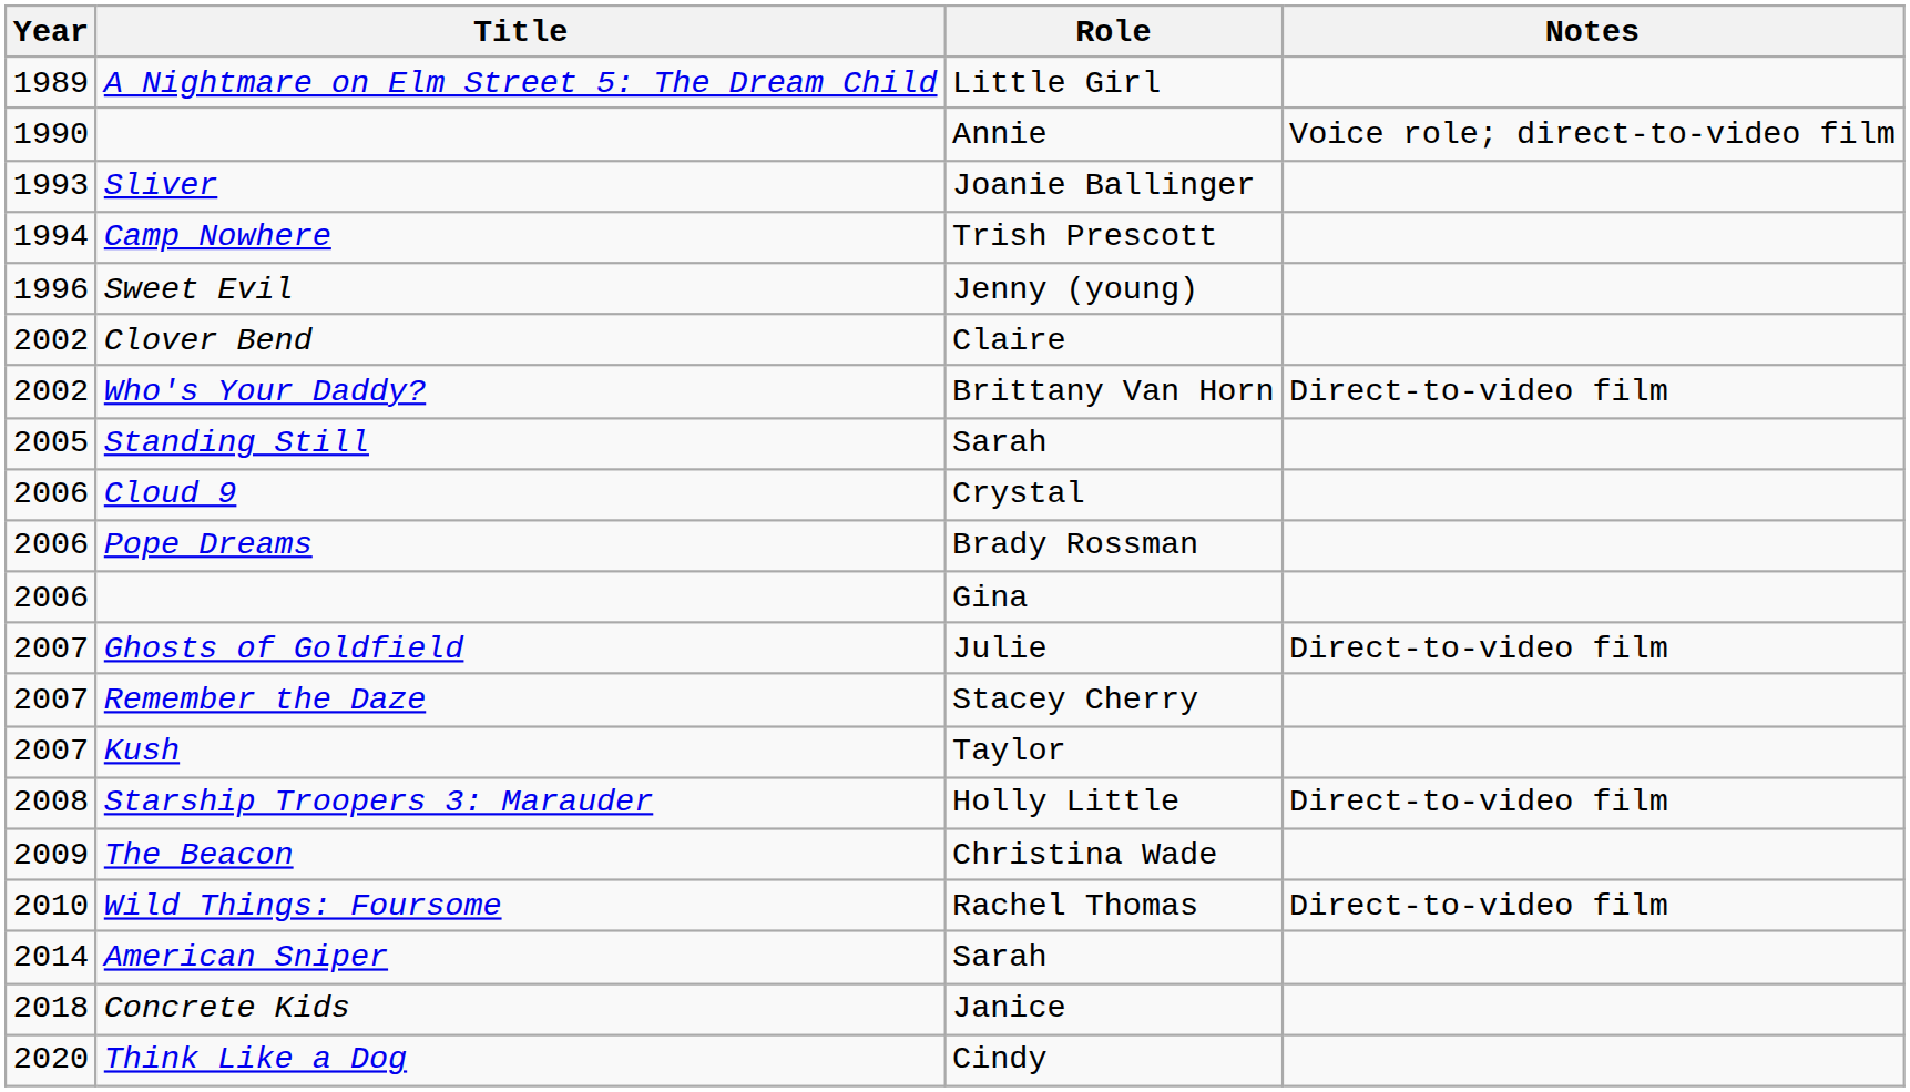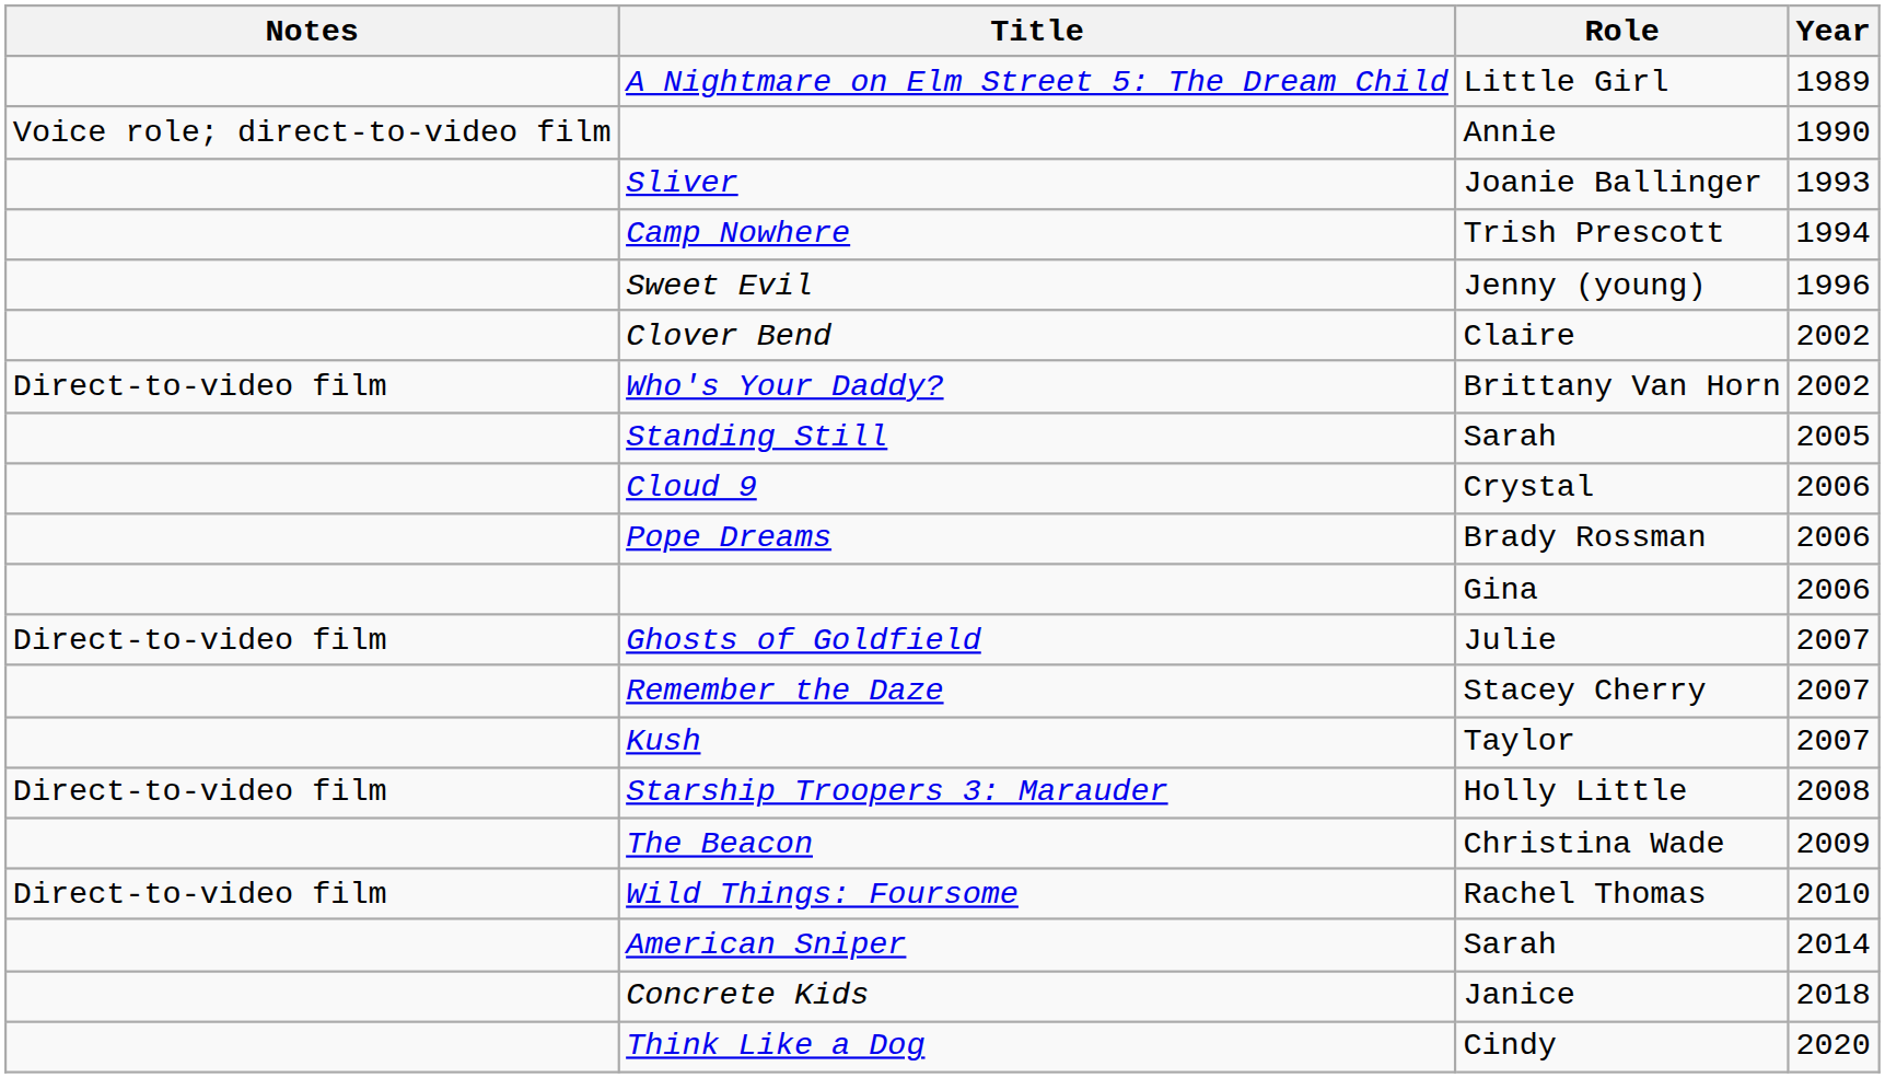columns swapped: Year <-> Notes
